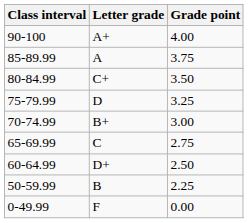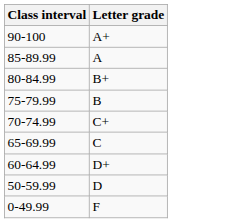- column: Grade point | 4.00 | 3.75 | 3.50 | 3.25 | 3.00 | 2.75 | 2.50 | 2.25 | 0.00
80-84.99 | Letter grade: C+ -> B+
75-79.99 | Letter grade: D -> B
70-74.99 | Letter grade: B+ -> C+
50-59.99 | Letter grade: B -> D
